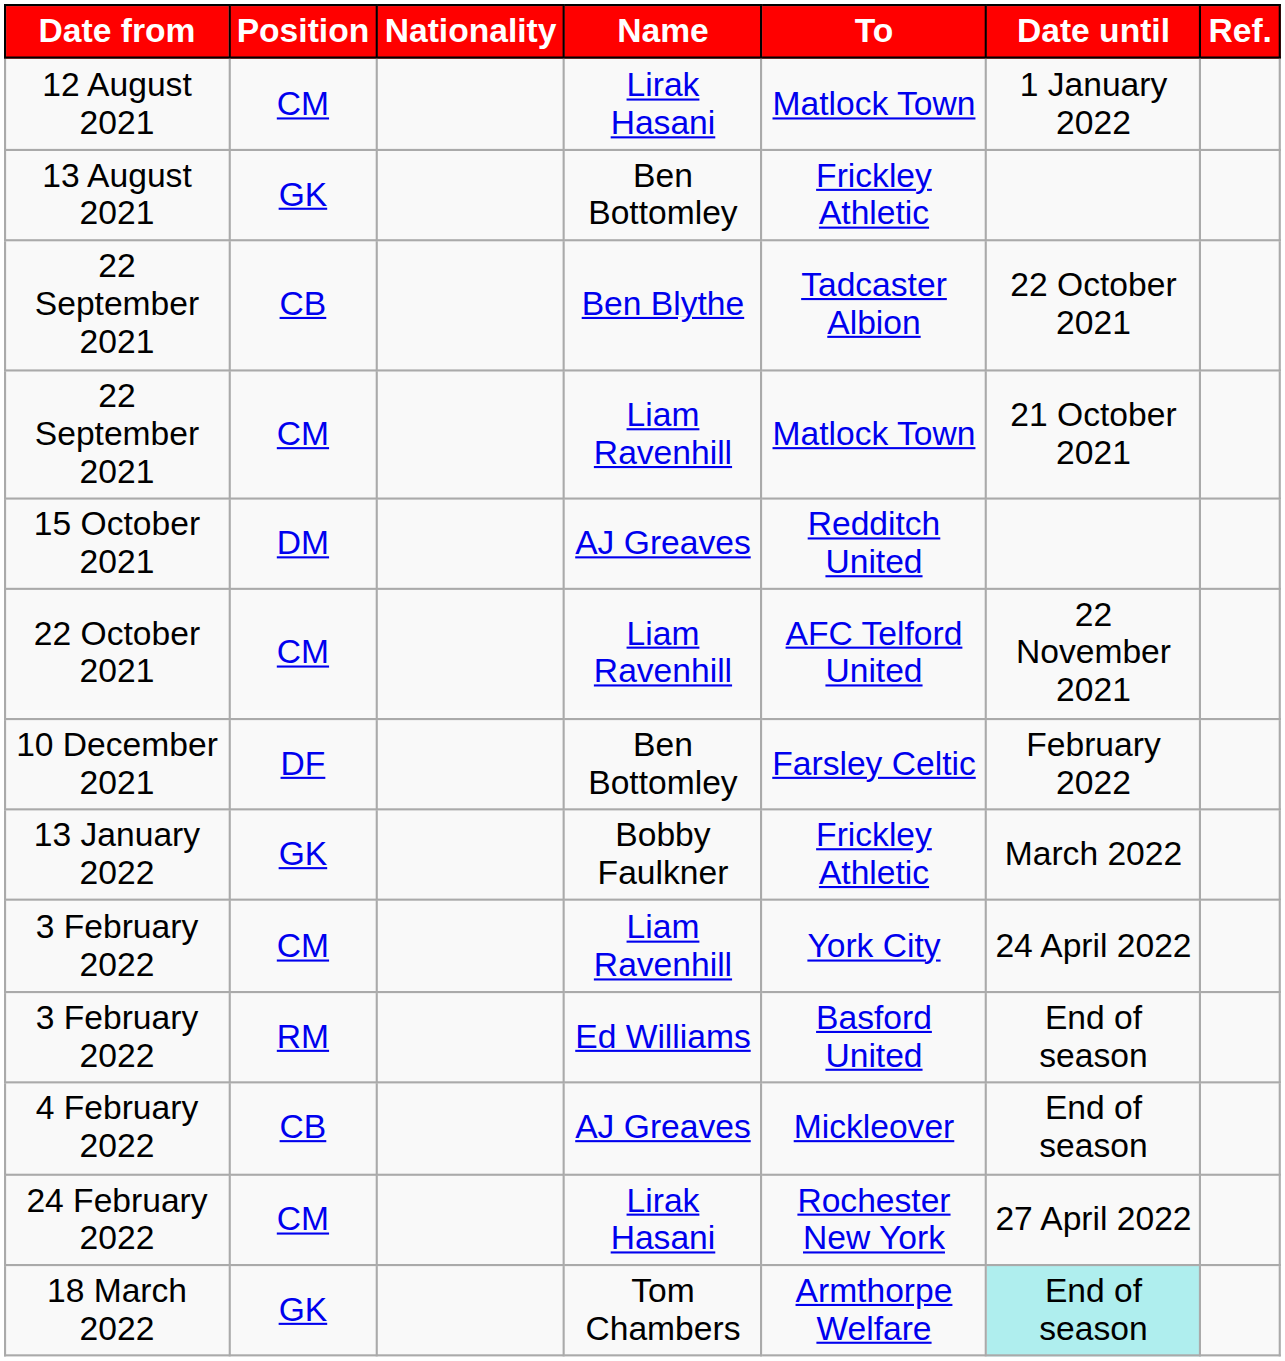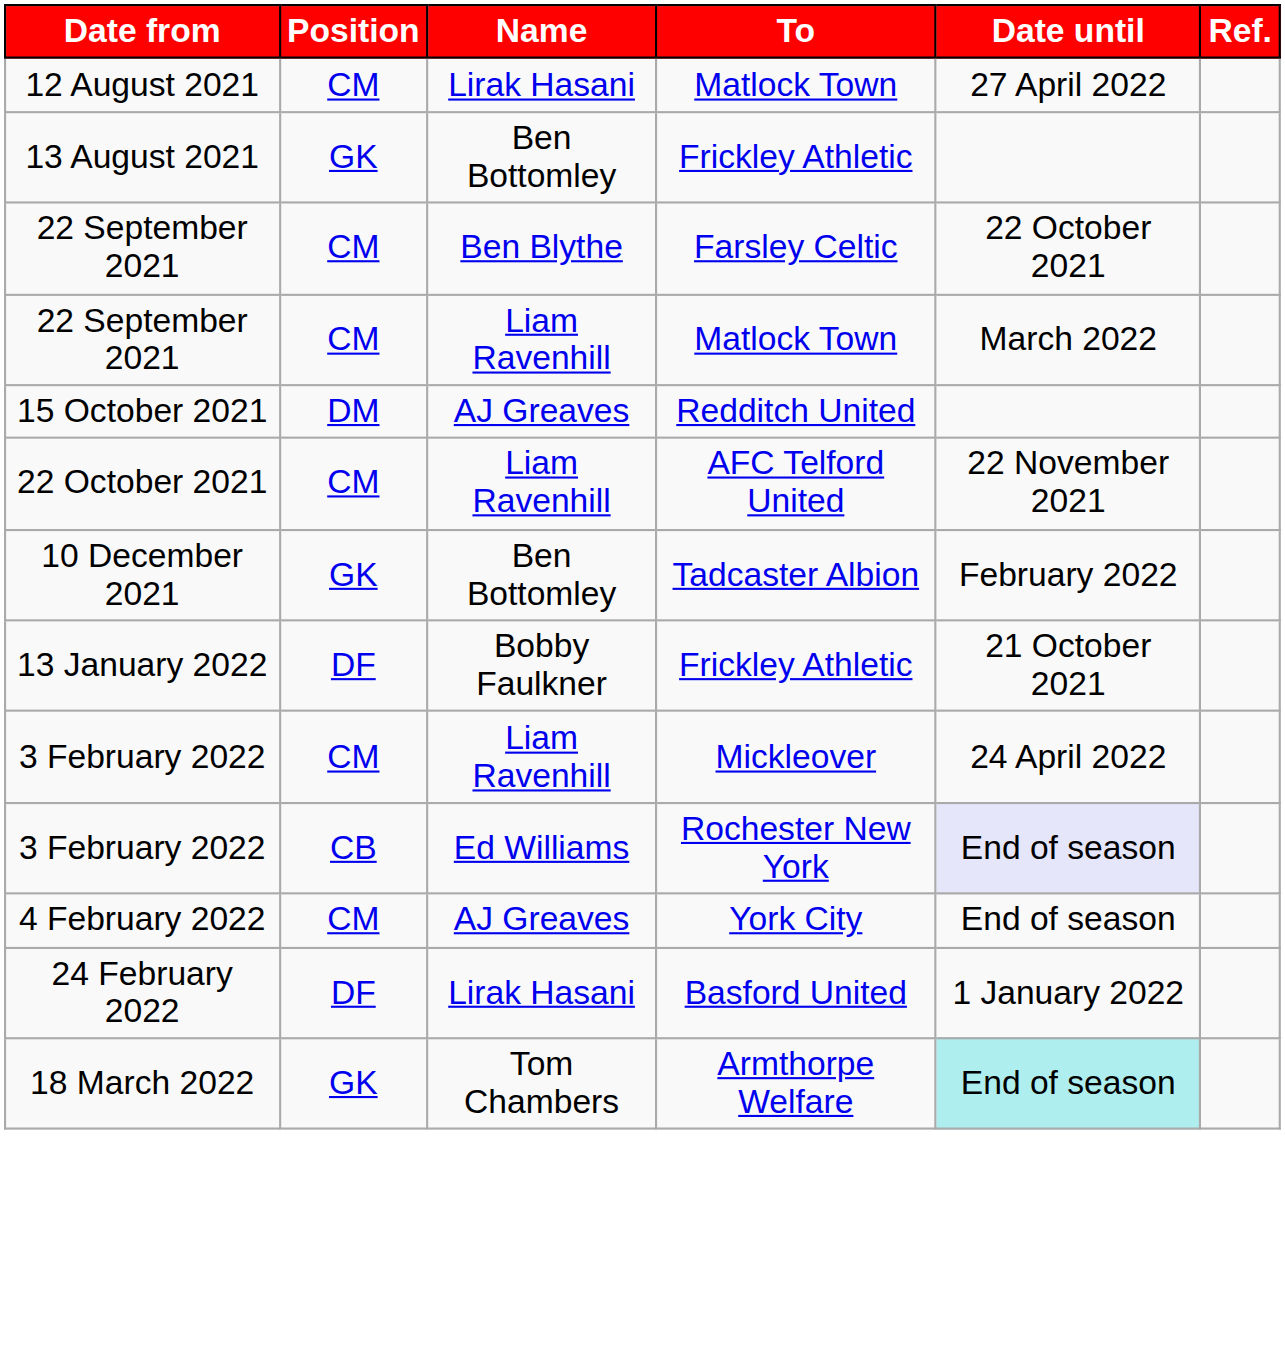- column: Nationality
12 August 2021 | Date until: 1 January 2022 -> 27 April 2022
22 September 2021 / Ben Blythe | Position: CB -> CM
22 September 2021 / Ben Blythe | To: Tadcaster Albion -> Farsley Celtic
22 September 2021 / Liam Ravenhill | Date until: 21 October 2021 -> March 2022
10 December 2021 | Position: DF -> GK
10 December 2021 | To: Farsley Celtic -> Tadcaster Albion
13 January 2022 | Position: GK -> DF
13 January 2022 | Date until: March 2022 -> 21 October 2021
3 February 2022 / Liam Ravenhill | To: York City -> Mickleover
3 February 2022 / Ed Williams | Position: RM -> CB
3 February 2022 / Ed Williams | To: Basford United -> Rochester New York
3 February 2022 / Ed Williams | Date until: no background -> lavender background
4 February 2022 | Position: CB -> CM
4 February 2022 | To: Mickleover -> York City
24 February 2022 | Position: CM -> DF
24 February 2022 | To: Rochester New York -> Basford United
24 February 2022 | Date until: 27 April 2022 -> 1 January 2022
